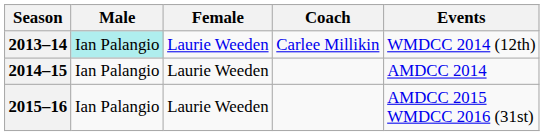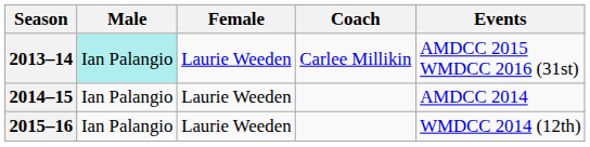2013–14 | Events: WMDCC 2014 (12th) -> AMDCC 2015 WMDCC 2016 (31st)
2015–16 | Events: AMDCC 2015 WMDCC 2016 (31st) -> WMDCC 2014 (12th)
